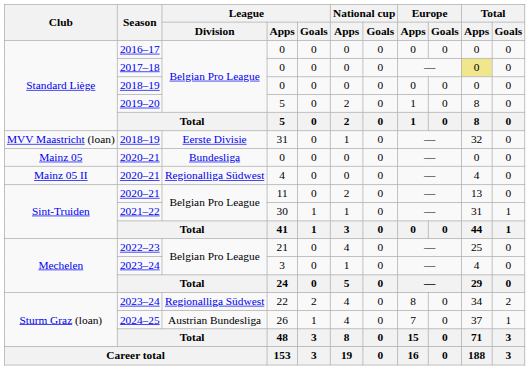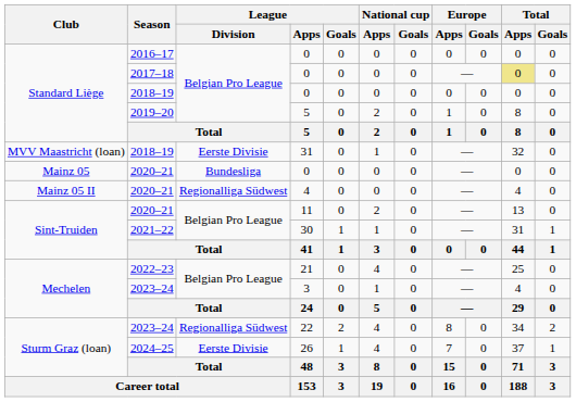26 | League / Division: Austrian Bundesliga -> Eerste Divisie
